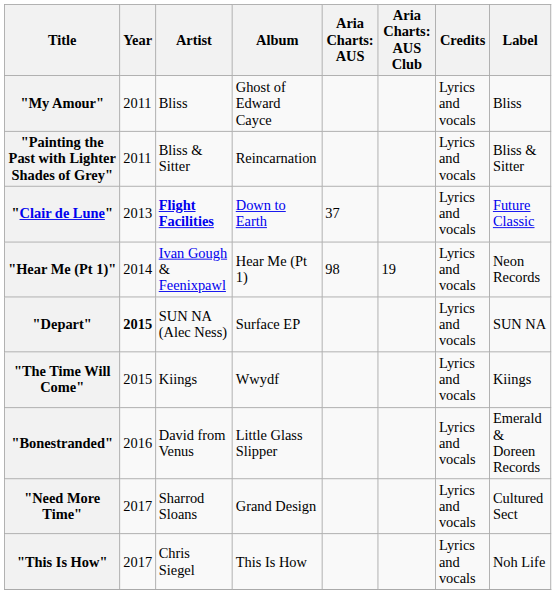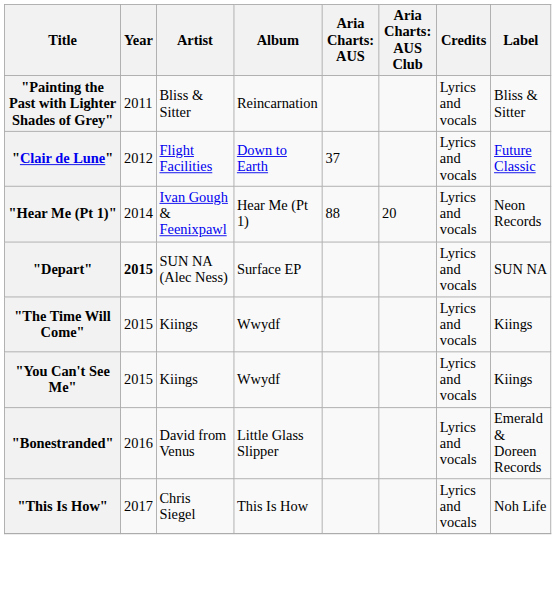- row: "My Amour" | 2011 | Bliss | Ghost of Edward Cayce | Lyrics and vocals | Bliss
"Clair de Lune" | Year: 2013 -> 2012
"Clair de Lune" | Artist: bold -> normal
"Hear Me (Pt 1)" | column 5: 98 -> 88
"Hear Me (Pt 1)" | column 6: 19 -> 20
+ row: "You Can't See Me" | 2015 | Kiings | Wwydf | Lyrics and vocals | Kiings
- row: "Need More Time" | 2017 | Sharrod Sloans | Grand Design | Lyrics and vocals | Cultured Sect
